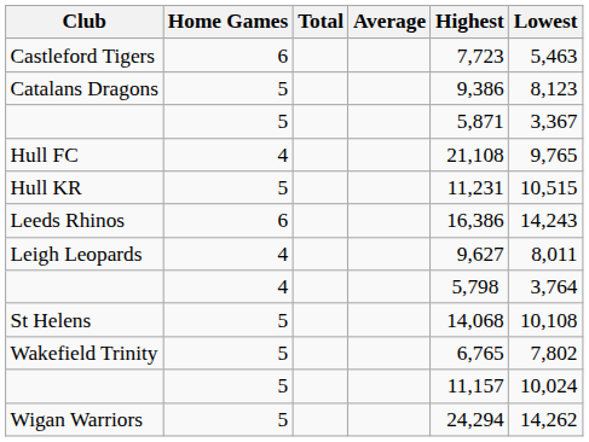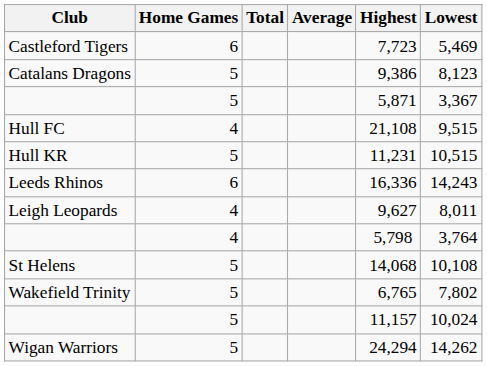Castleford Tigers | Lowest: 5,463 -> 5,469
Hull FC | Lowest: 9,765 -> 9,515
Leeds Rhinos | Highest: 16,386 -> 16,336
